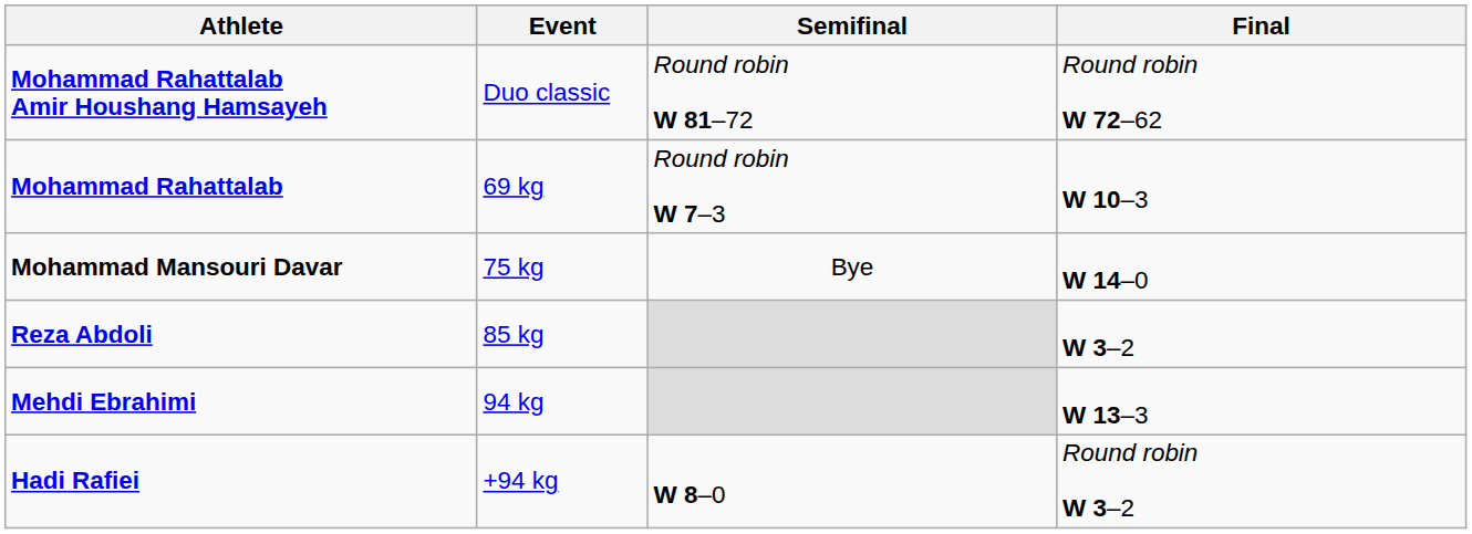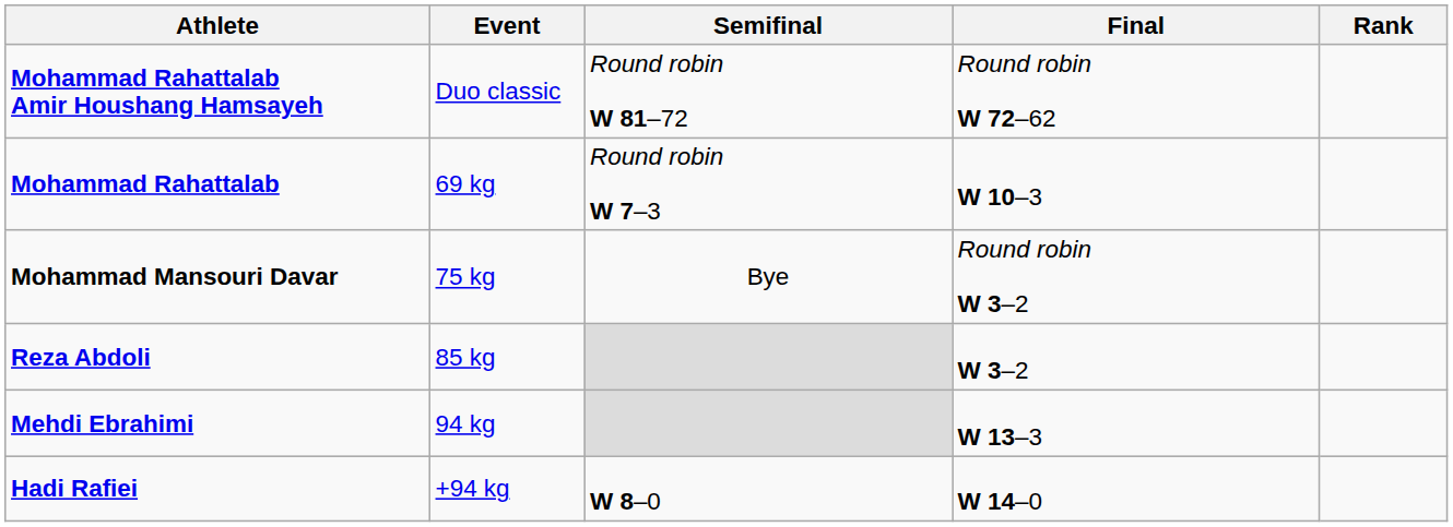+ column: Rank
Mohammad Mansouri Davar | Final: W 14–0 -> Round robin W 3–2
Hadi Rafiei | Final: Round robin W 3–2 -> W 14–0
